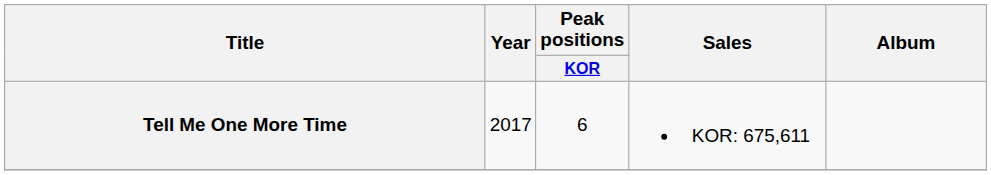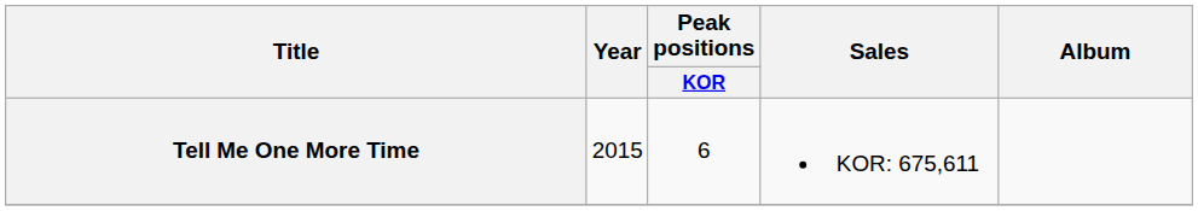Tell Me One More Time | Year: 2017 -> 2015
